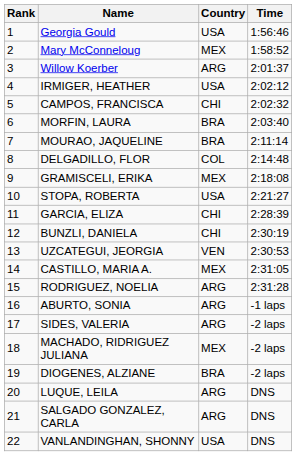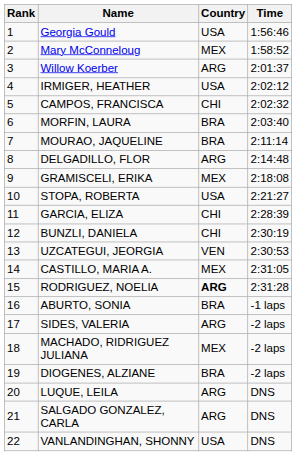DELGADILLO, FLOR | Country: COL -> ARG
RODRIGUEZ, NOELIA | Country: normal -> bold
ABURTO, SONIA | Country: ARG -> BRA
